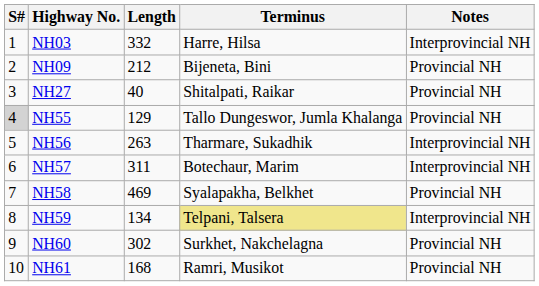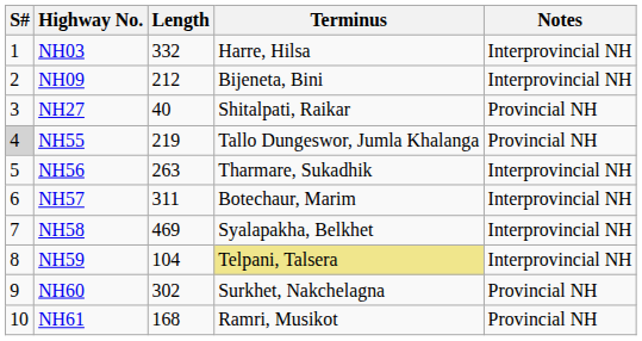NH09 | Notes: Provincial NH -> Interprovincial NH
NH55 | Length: 129 -> 219
NH58 | Notes: Provincial NH -> Interprovincial NH
NH59 | Length: 134 -> 104
